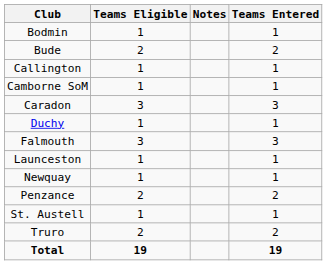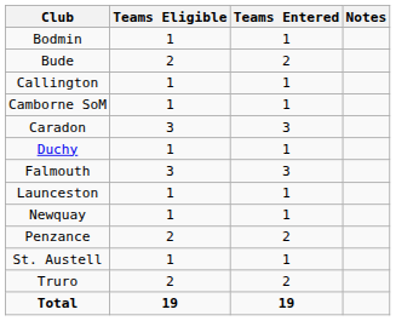columns swapped: Teams Entered <-> Notes
